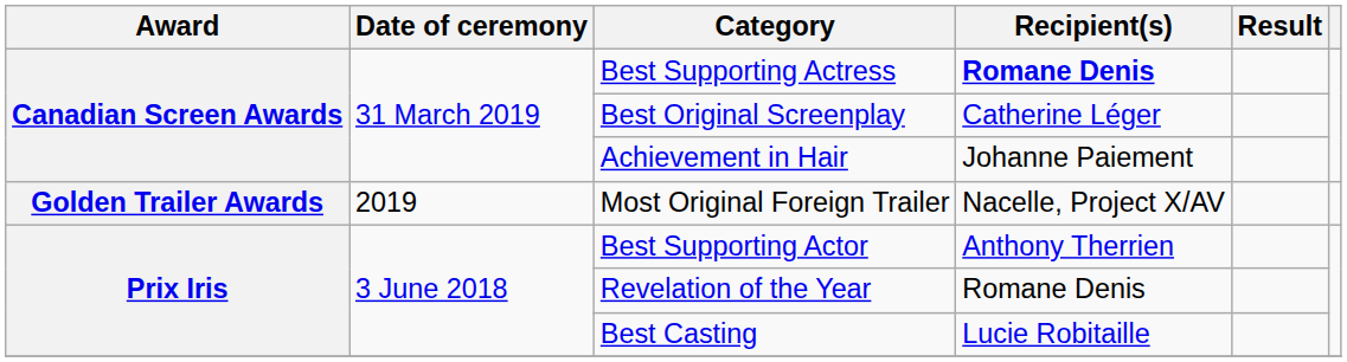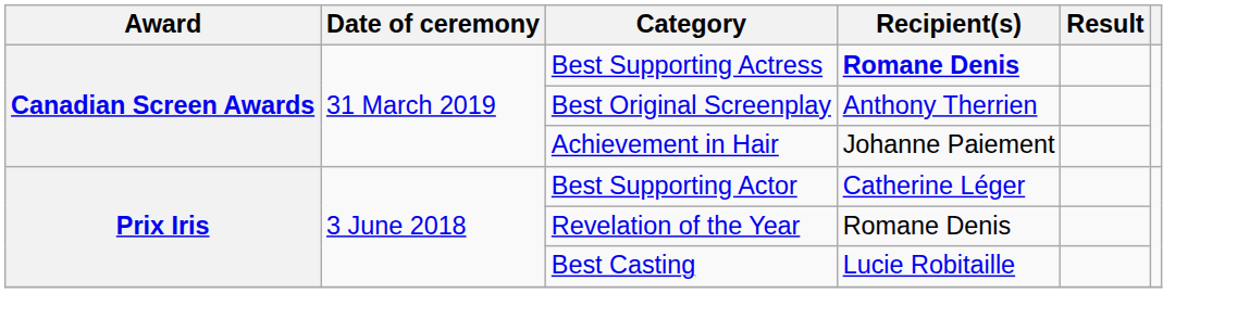Best Original Screenplay | Recipient(s): Catherine Léger -> Anthony Therrien
- row: Golden Trailer Awards | 2019 | Most Original Foreign Trailer | Nacelle, Project X/AV
Best Supporting Actor | Recipient(s): Anthony Therrien -> Catherine Léger
